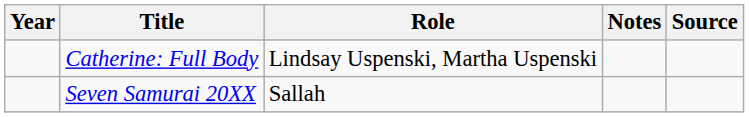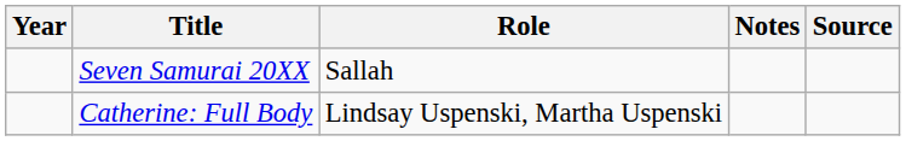rows swapped: Seven Samurai 20XX <-> Catherine: Full Body
